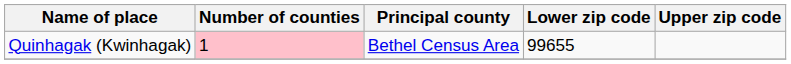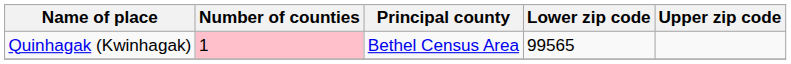Quinhagak (Kwinhagak) | Lower zip code: 99655 -> 99565
